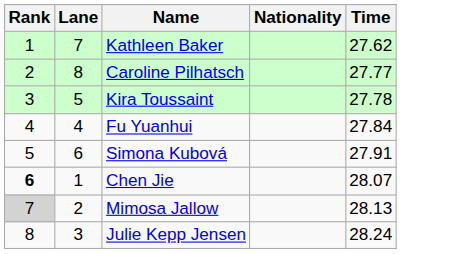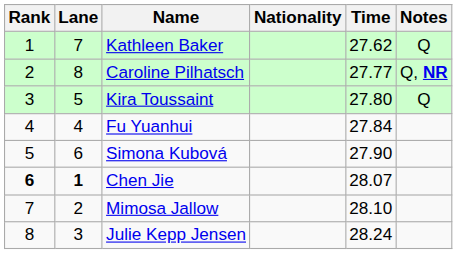+ column: Notes | Q | Q, NR | Q
Kira Toussaint | Time: 27.78 -> 27.80
Simona Kubová | Time: 27.91 -> 27.90
Chen Jie | Lane: normal -> bold
Mimosa Jallow | Rank: lightgrey background -> no background
Mimosa Jallow | Time: 28.13 -> 28.10
